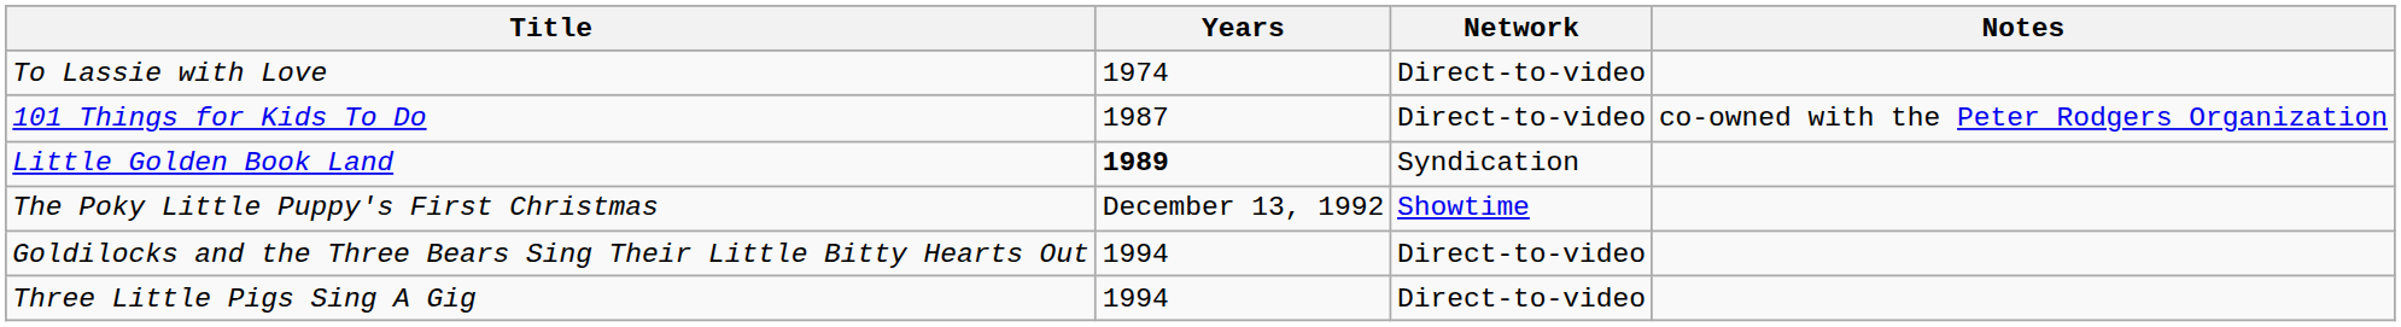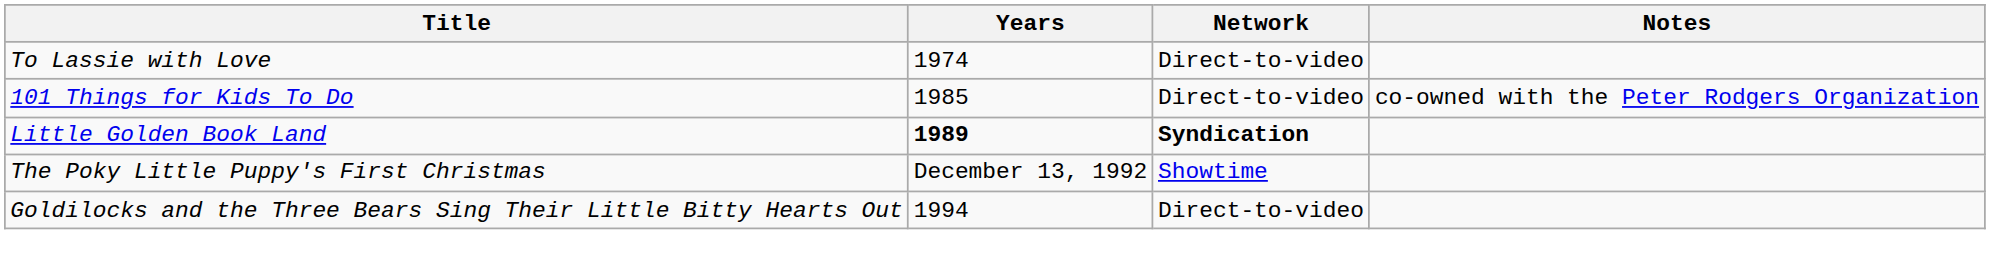101 Things for Kids To Do | Years: 1987 -> 1985
Little Golden Book Land | Network: normal -> bold
- row: Three Little Pigs Sing A Gig | 1994 | Direct-to-video
